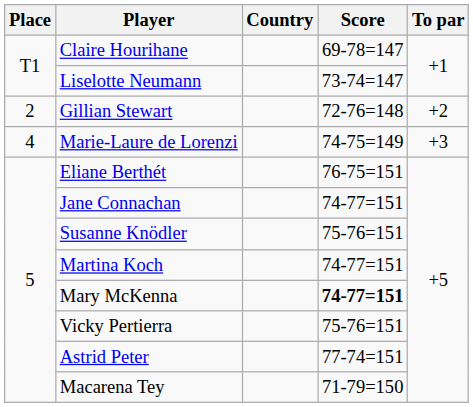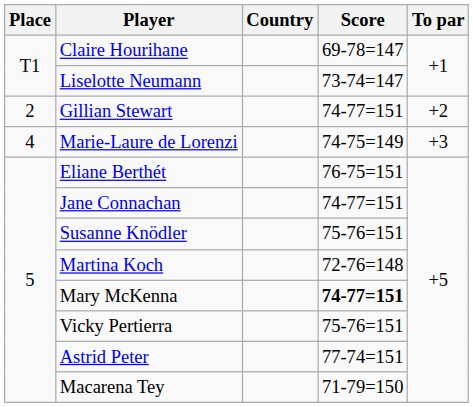Gillian Stewart | Score: 72-76=148 -> 74-77=151
Martina Koch | Score: 74-77=151 -> 72-76=148
